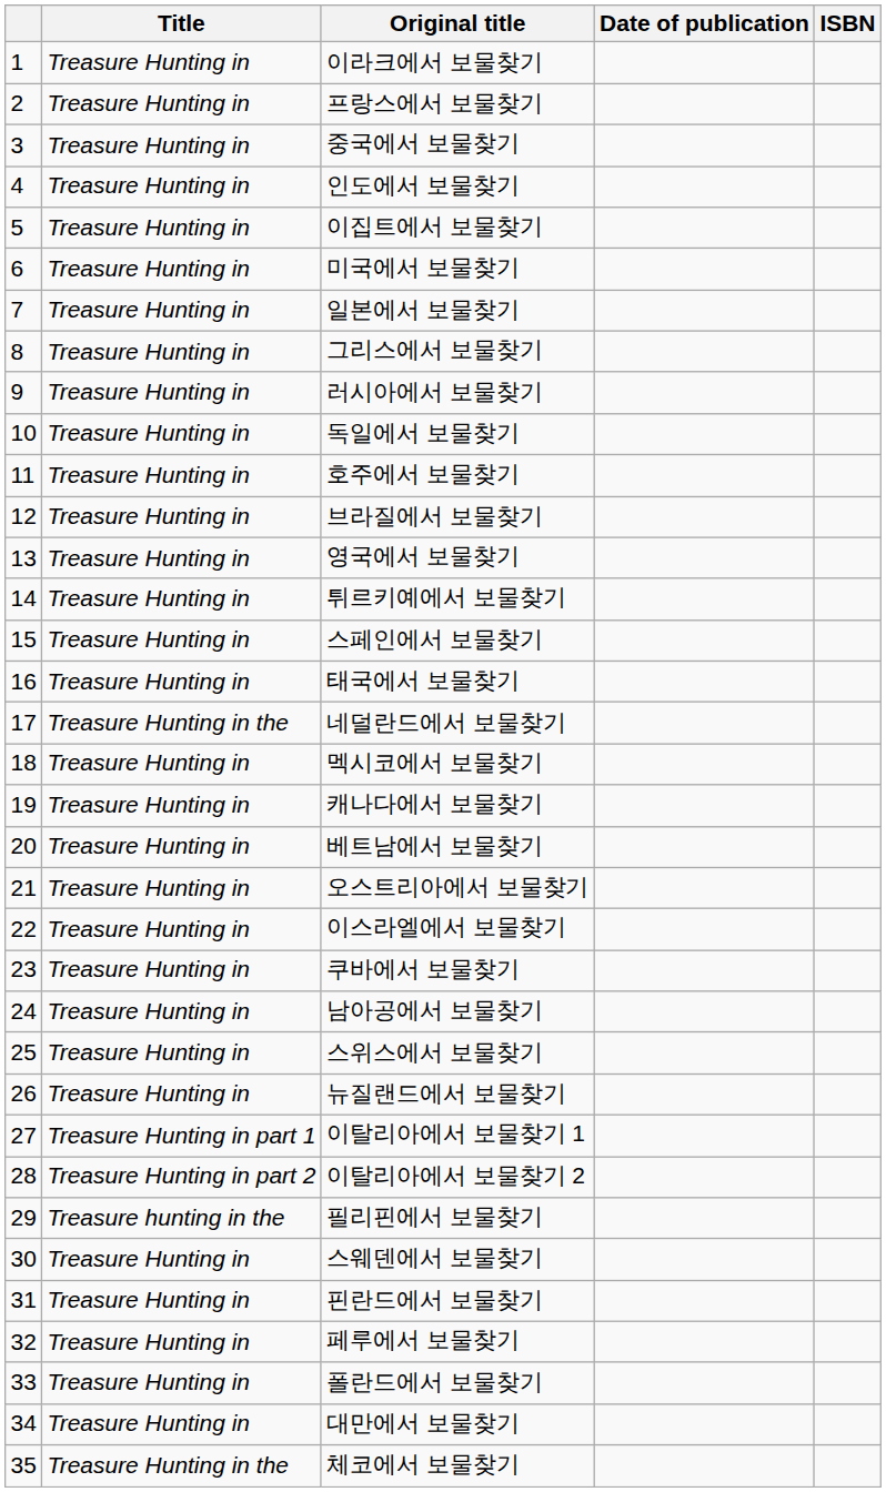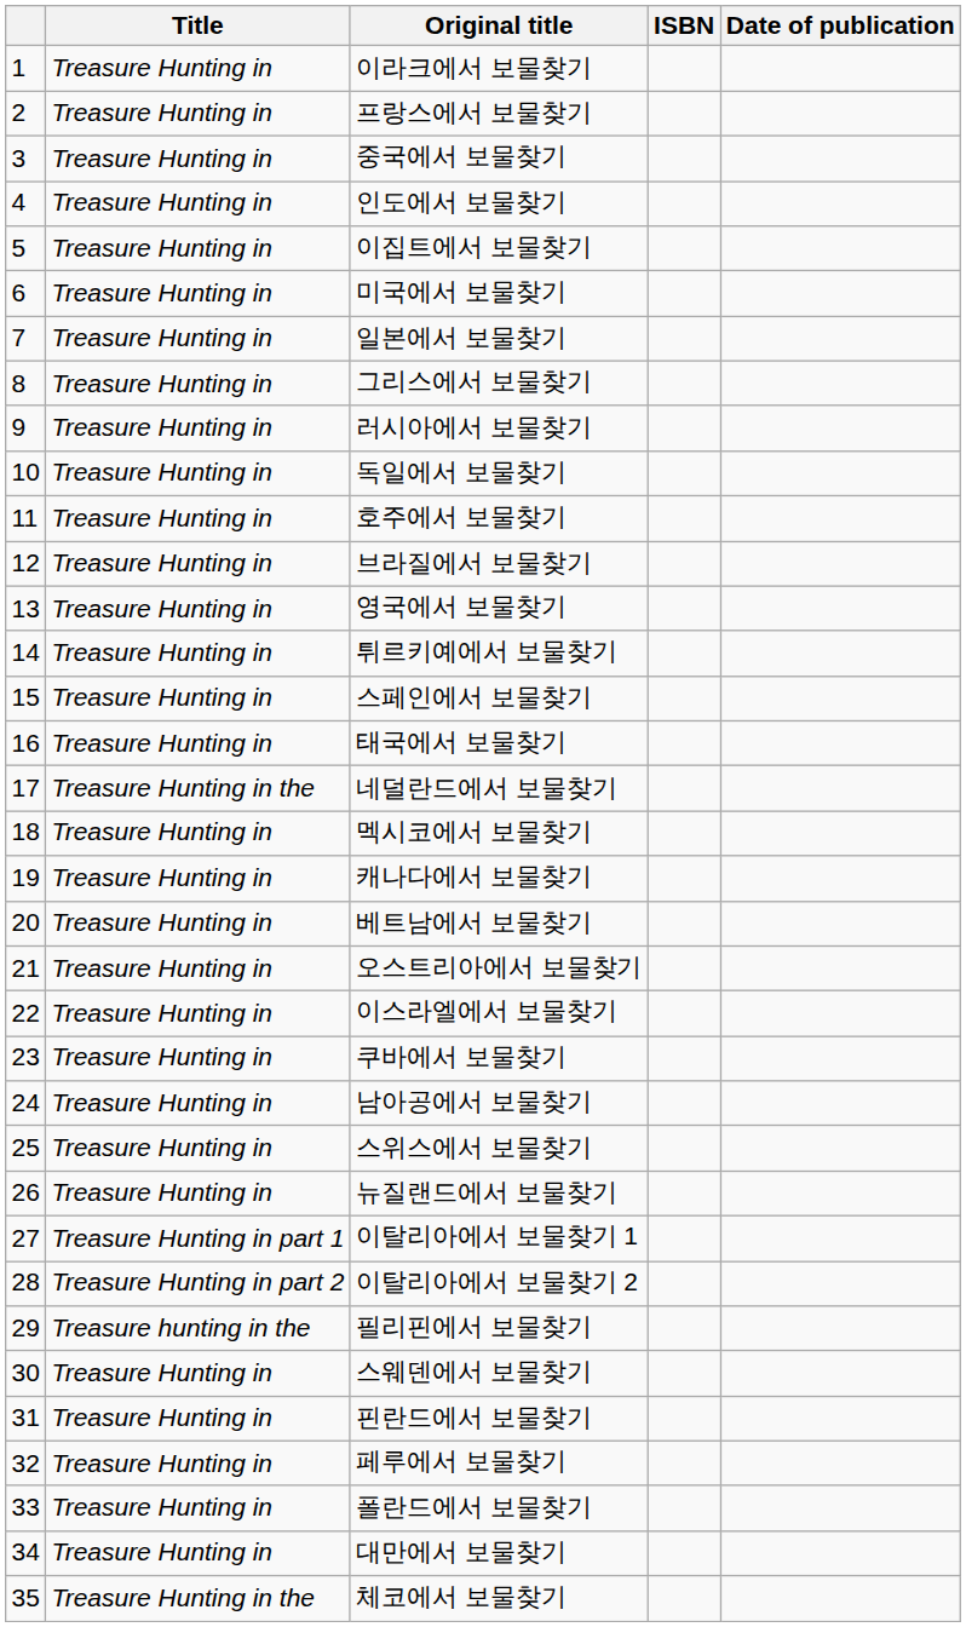columns swapped: Date of publication <-> ISBN
